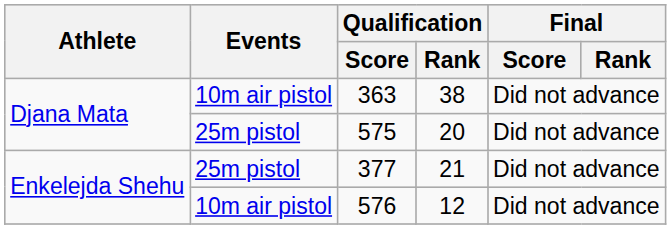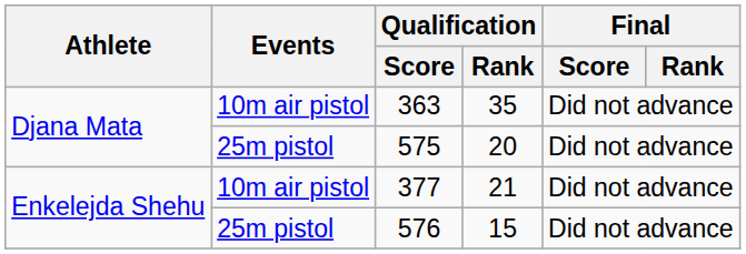363 | Qualification / Rank: 38 -> 35
377 | Events: 25m pistol -> 10m air pistol
576 | Events: 10m air pistol -> 25m pistol
576 | Qualification / Rank: 12 -> 15
